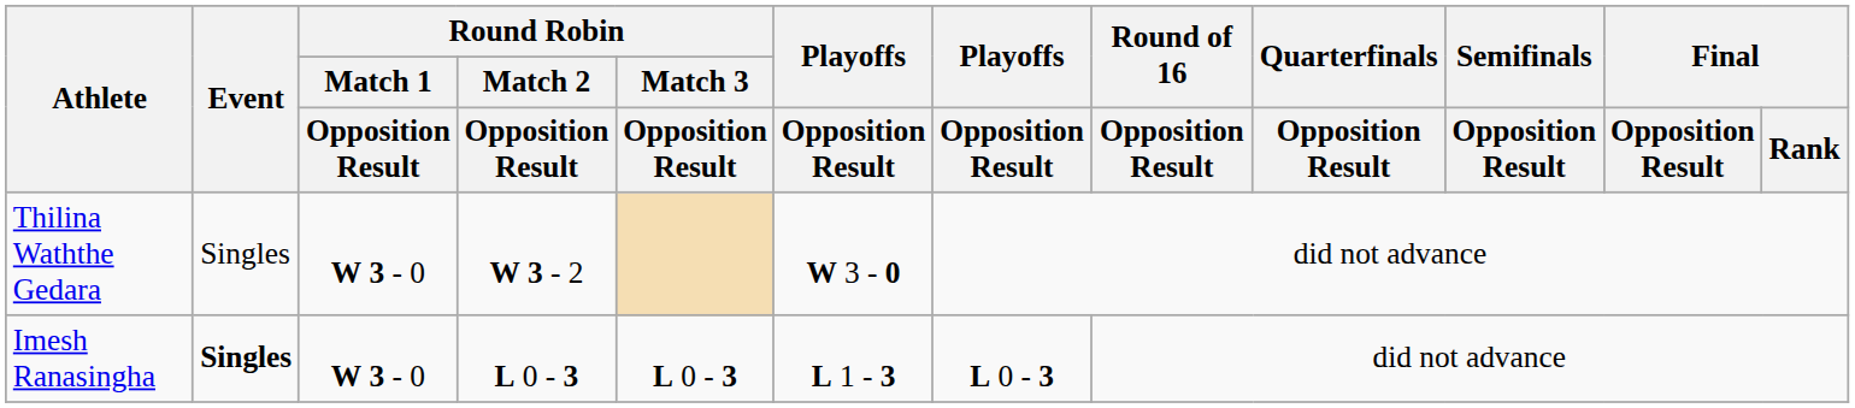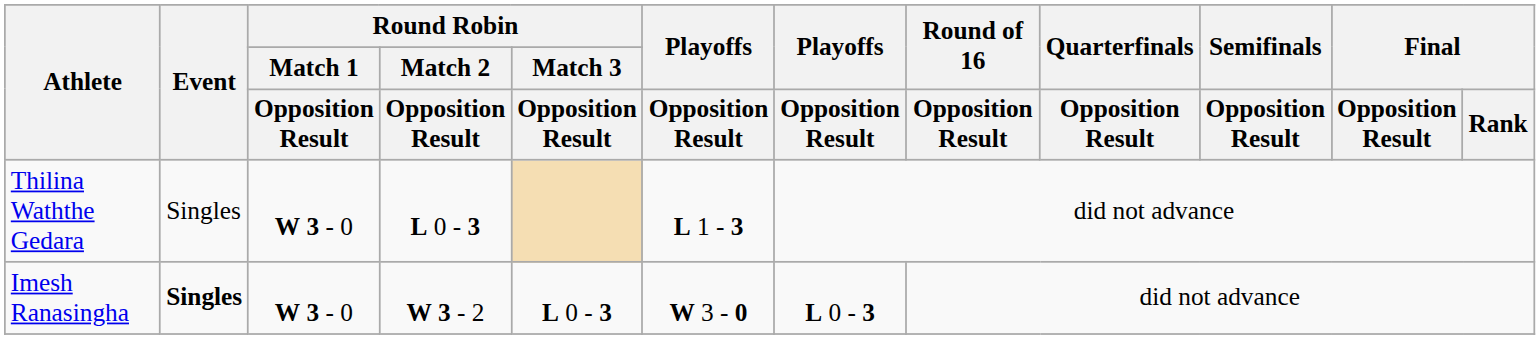Thilina Waththe Gedara | Round Robin / Match 2 / Opposition Result: W 3 - 2 -> L 0 - 3
Thilina Waththe Gedara | column 6: W 3 - 0 -> L 1 - 3
Imesh Ranasingha | Round Robin / Match 2 / Opposition Result: L 0 - 3 -> W 3 - 2
Imesh Ranasingha | column 6: L 1 - 3 -> W 3 - 0
